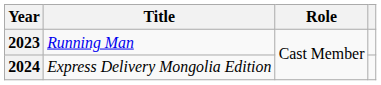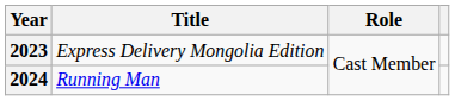2023 | Title: Running Man -> Express Delivery Mongolia Edition
2024 | Title: Express Delivery Mongolia Edition -> Running Man
